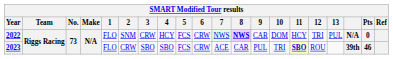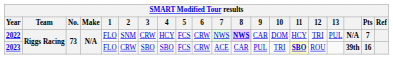2022 | Pts: 0 -> 7
2023 | Pts: 46 -> 16
